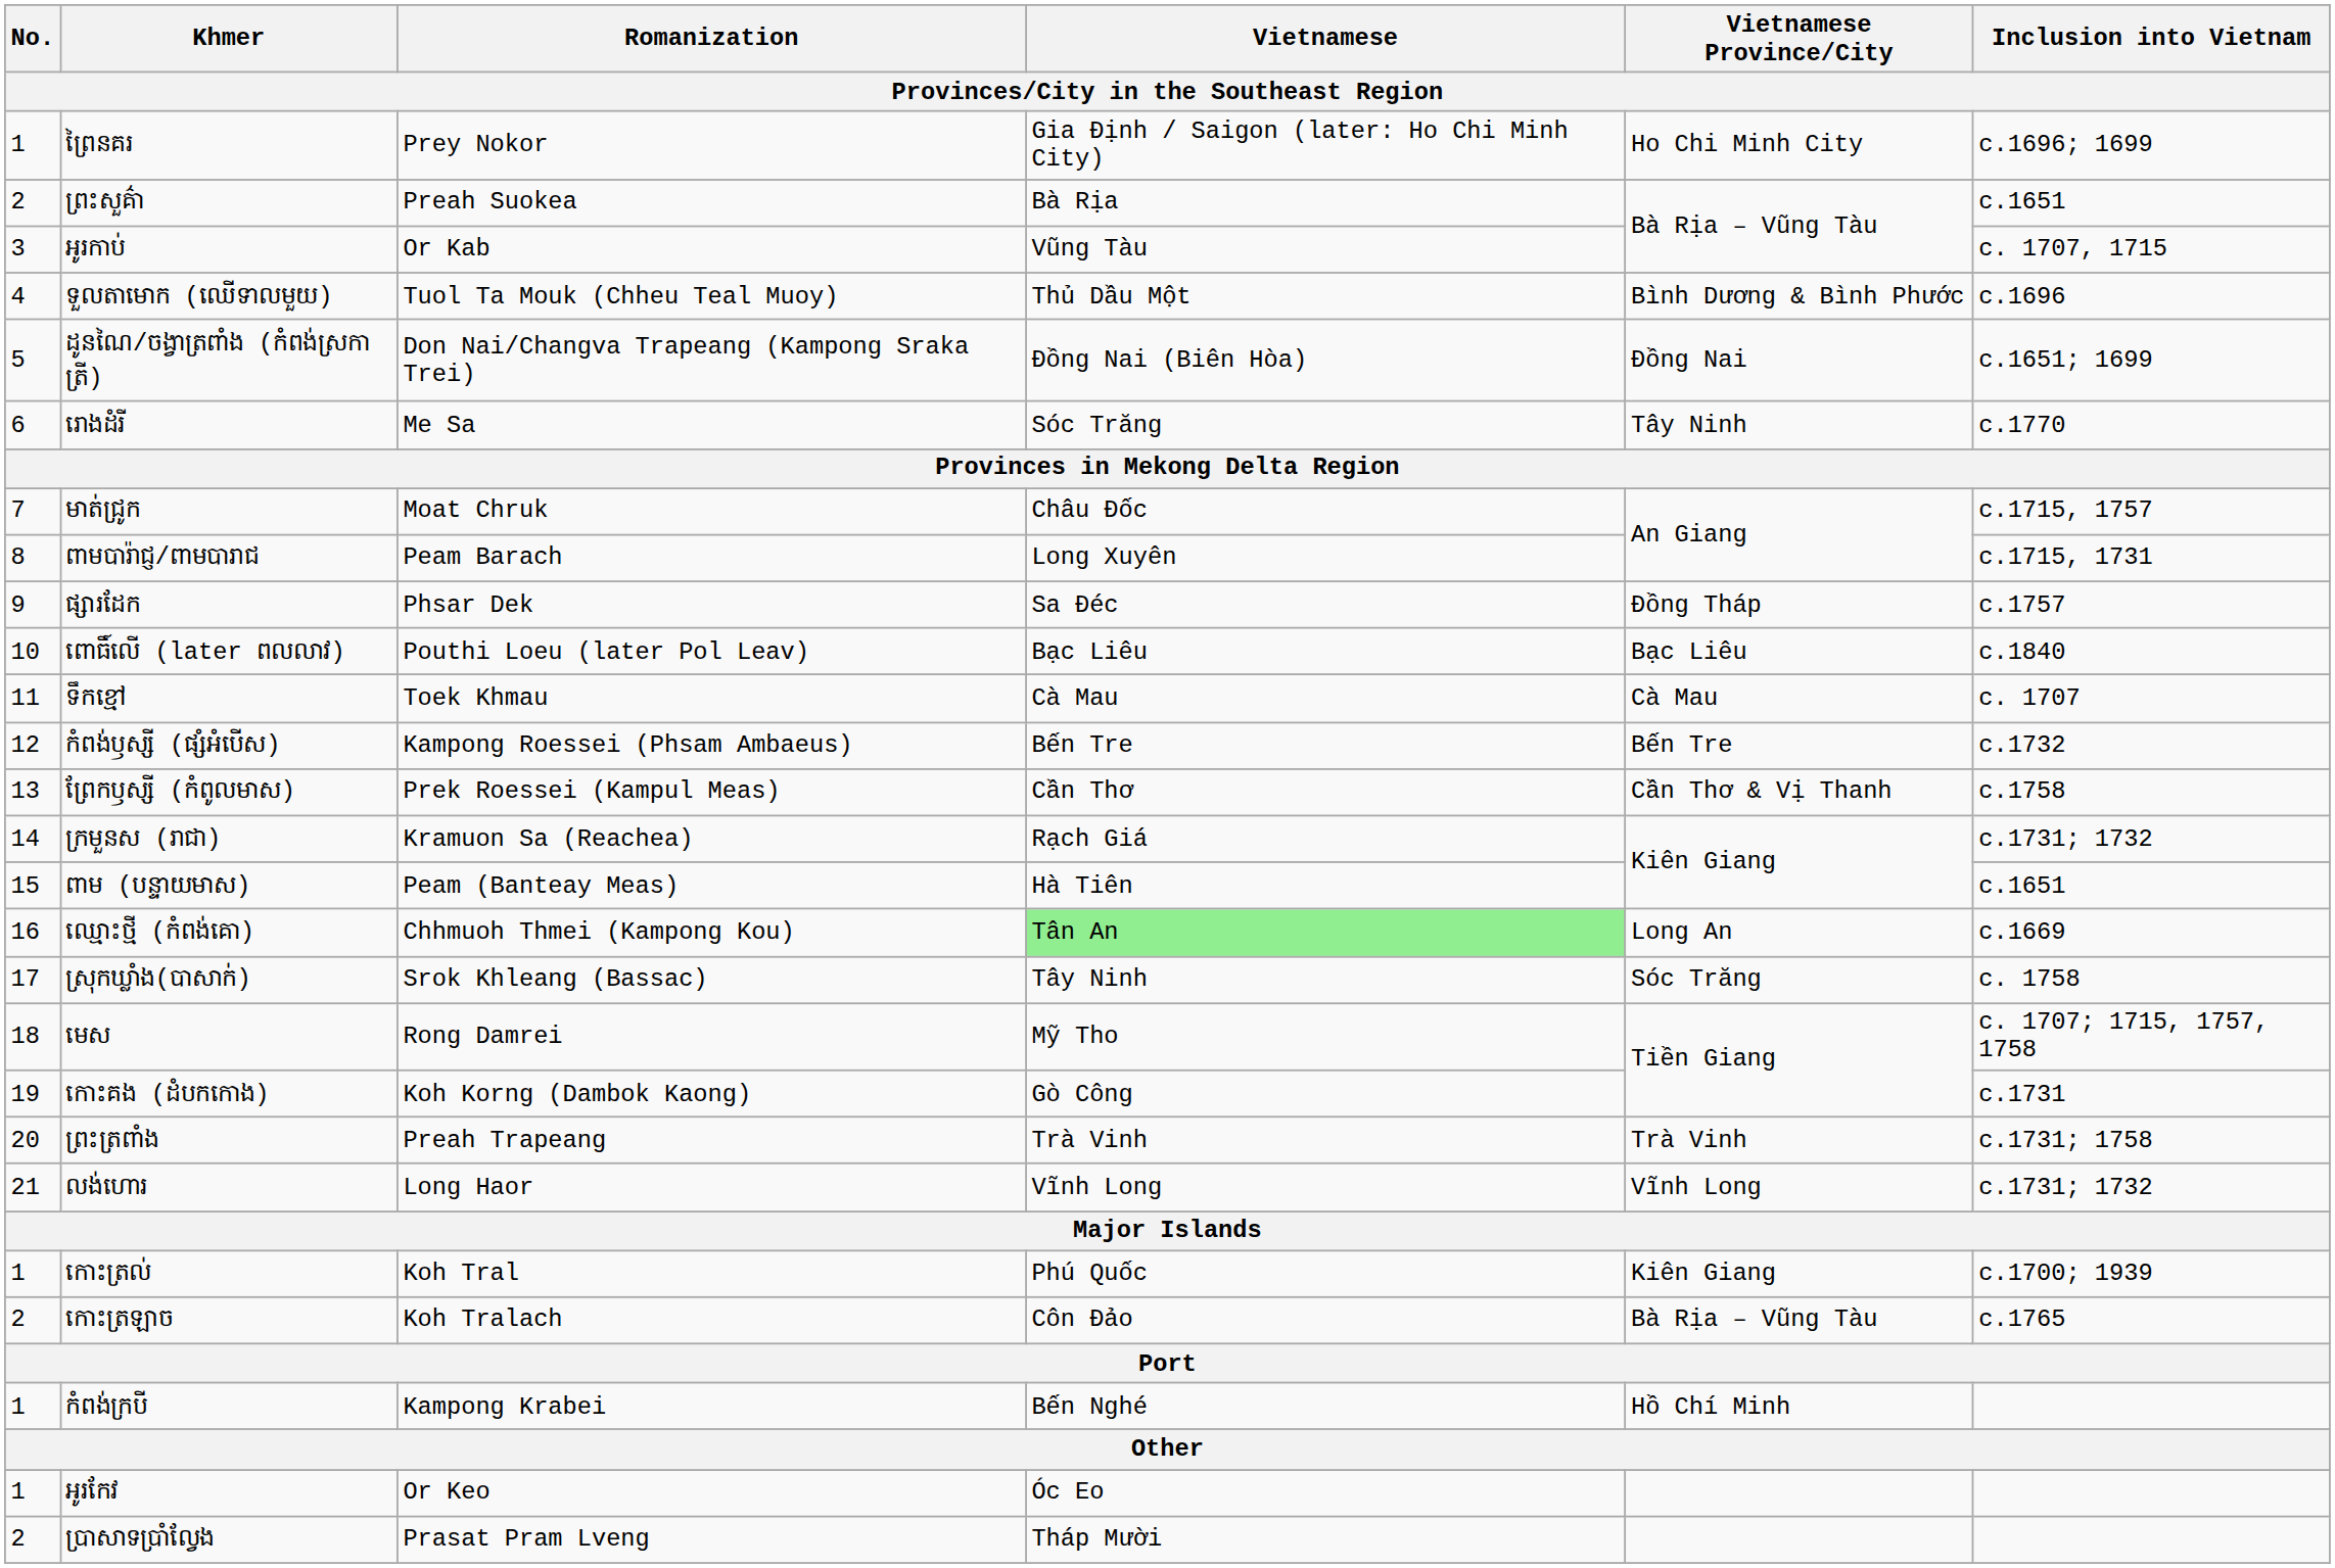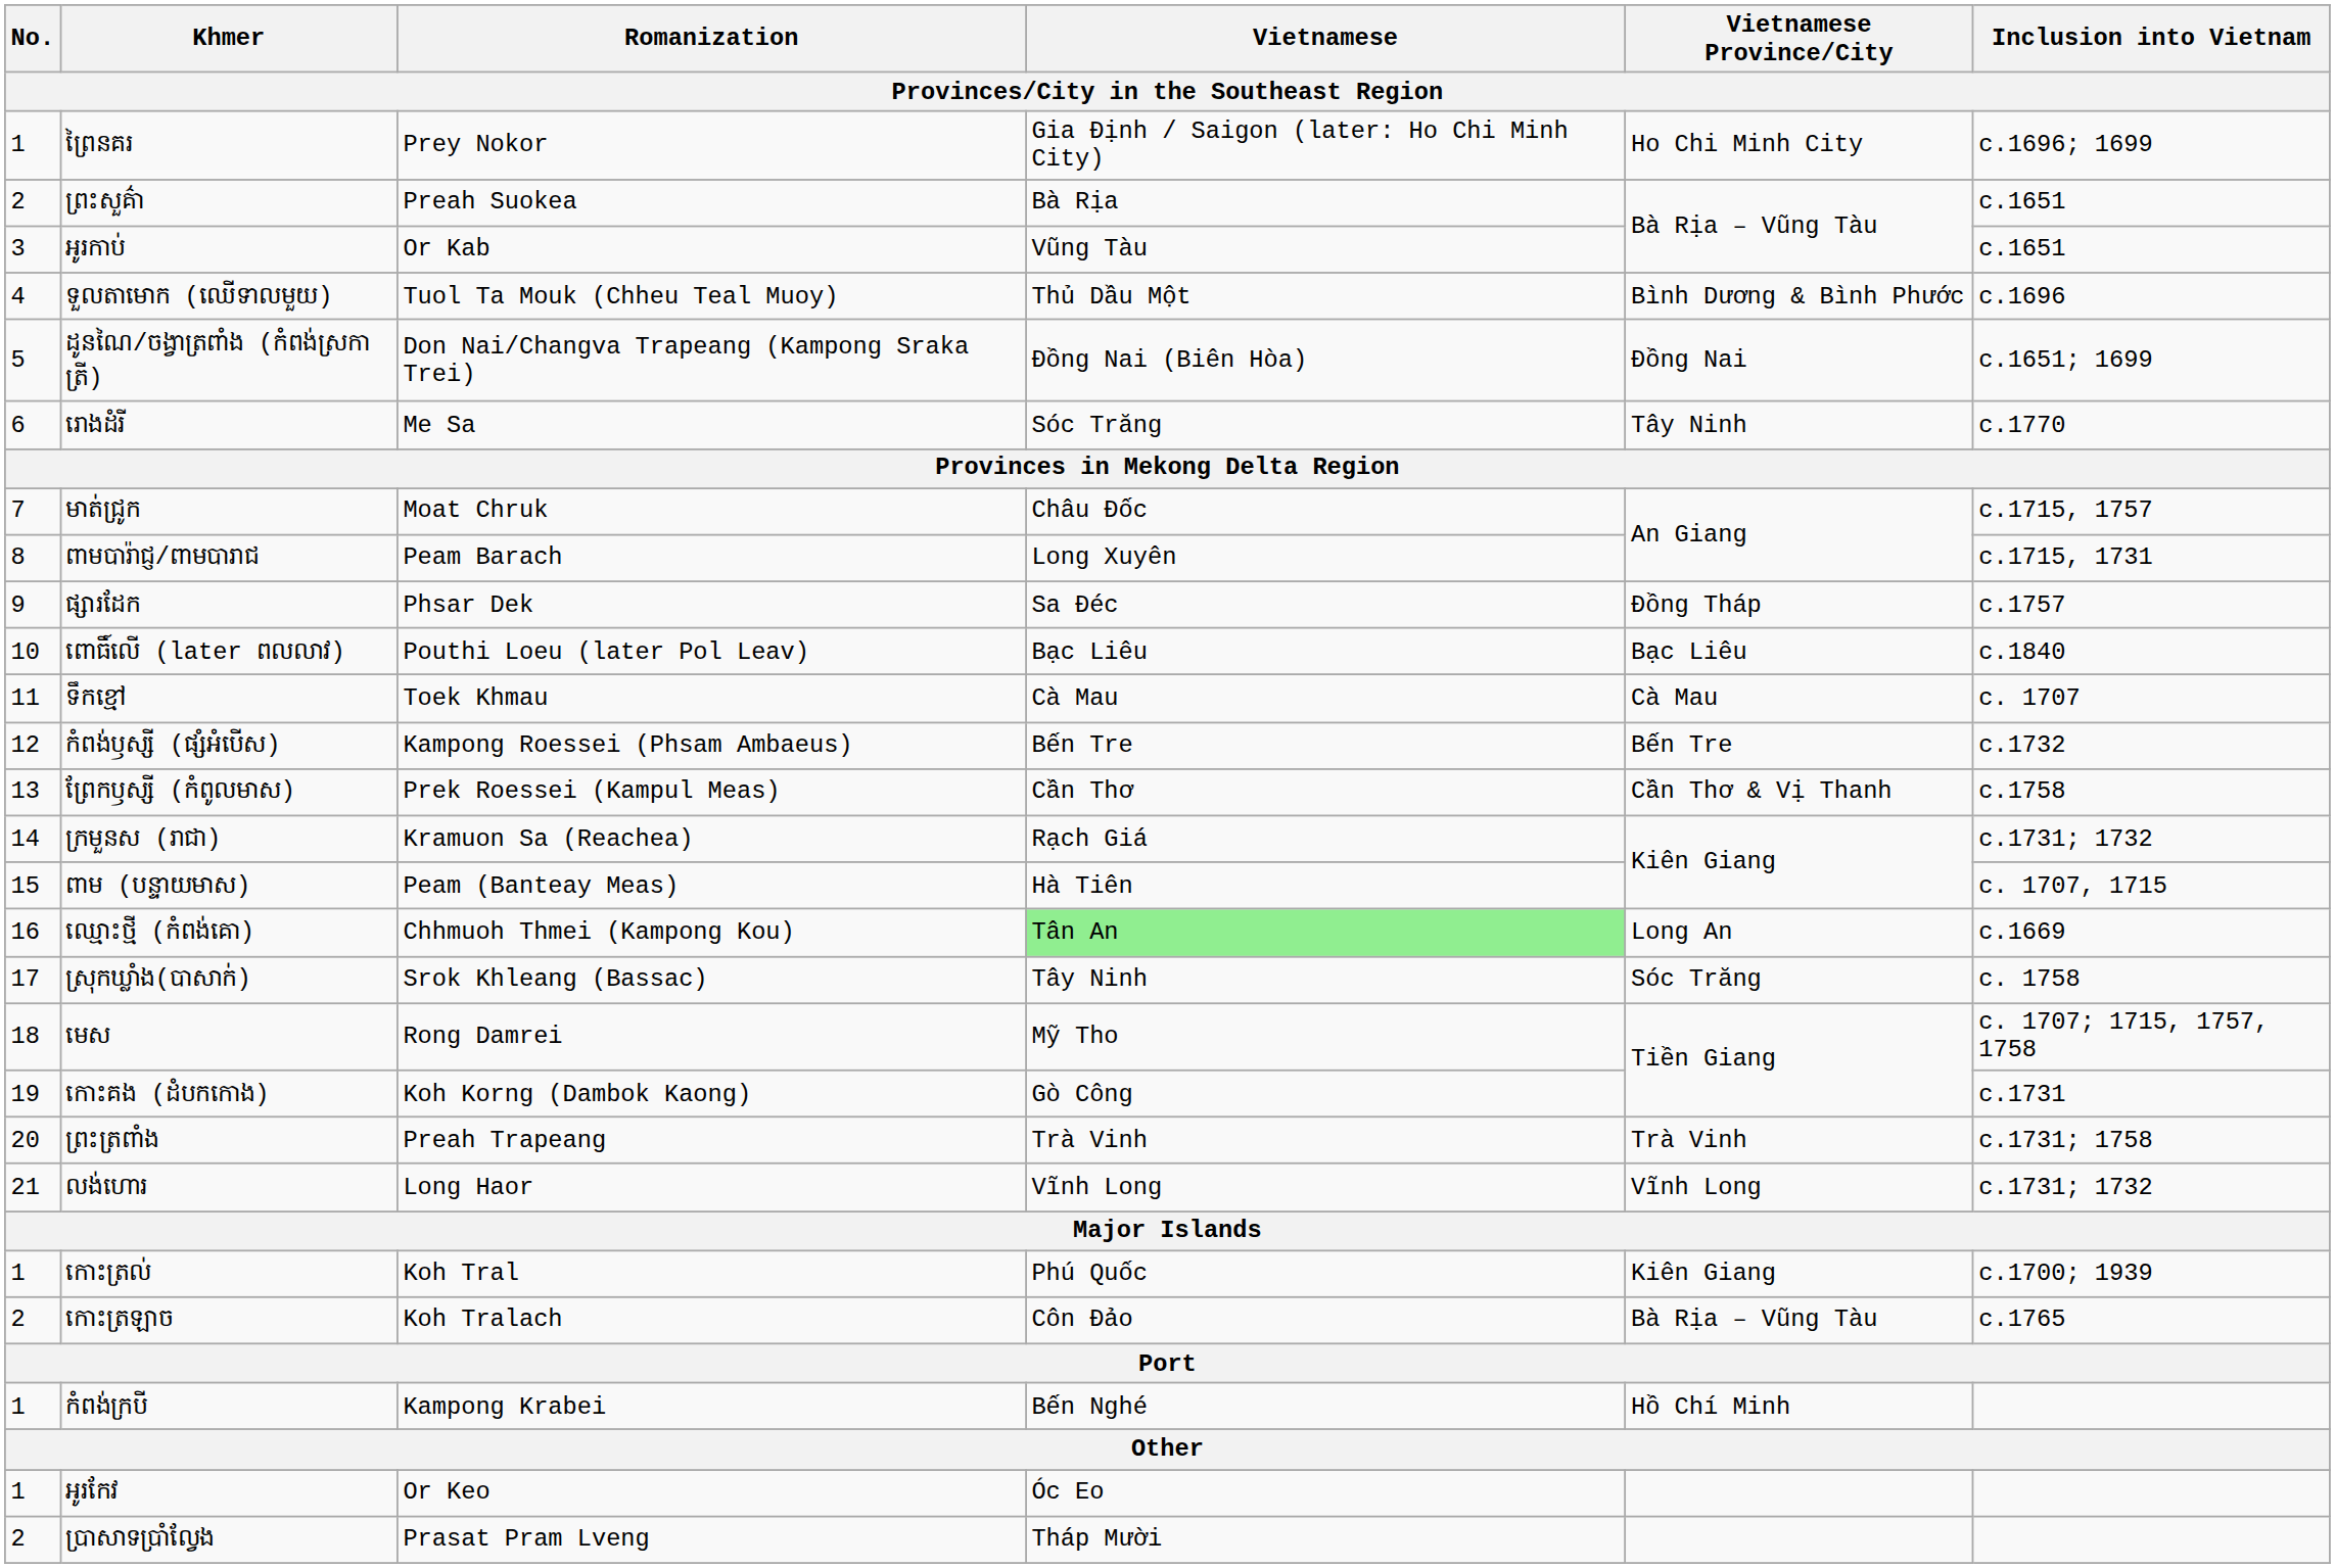អូរកាប់ | Inclusion into Vietnam: c. 1707, 1715 -> c.1651
ពាម (បន្ទាយមាស) | Inclusion into Vietnam: c.1651 -> c. 1707, 1715
